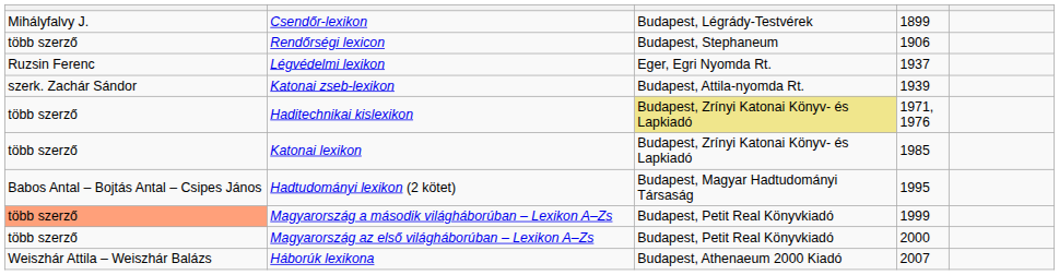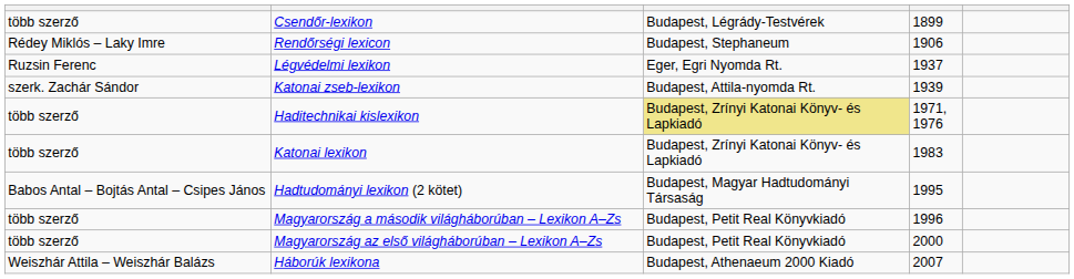Csendőr-lexikon | column 1: Mihályfalvy J. -> több szerző
Rendőrségi lexicon | column 1: több szerző -> Rédey Miklós – Laky Imre
Katonai lexikon | column 4: 1985 -> 1983
Magyarország a második világháborúban – Lexikon A–Zs | column 1: lightsalmon background -> no background
Magyarország a második világháborúban – Lexikon A–Zs | column 4: 1999 -> 1996
